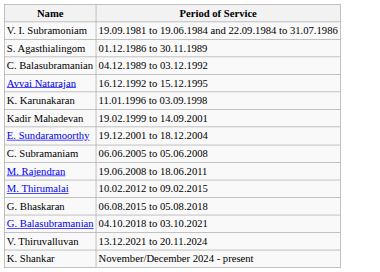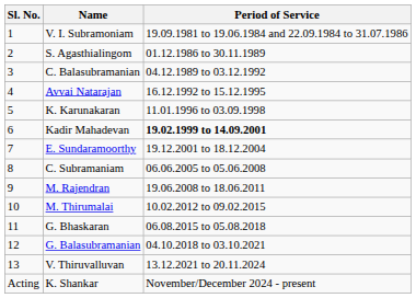+ column: Sl. No. | 1 | 2 | 3 | 4 | 5 | 6 | 7 | 8 | 9 | 10 | 11 | 12 | 13 | Acting
Kadir Mahadevan | Period of Service: normal -> bold
